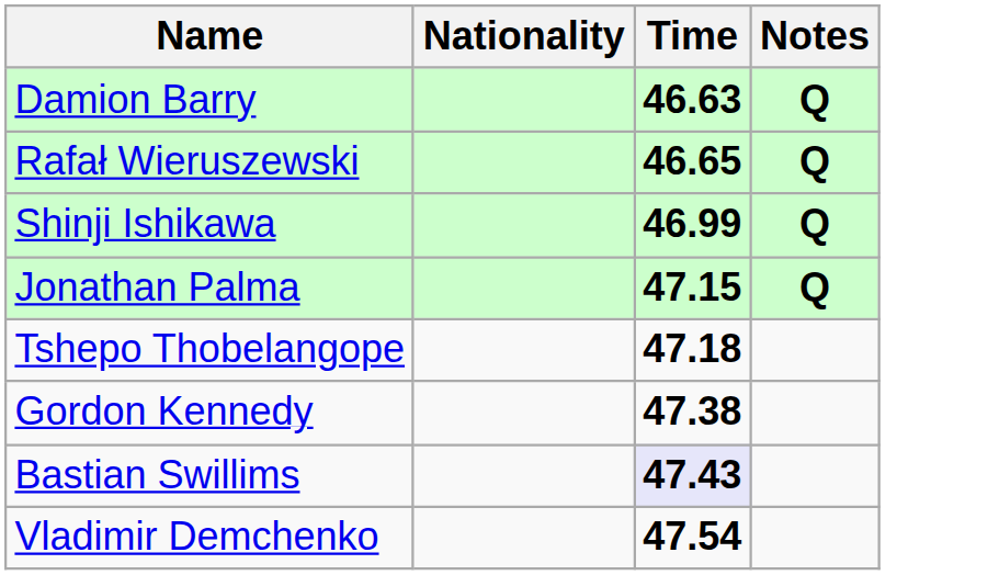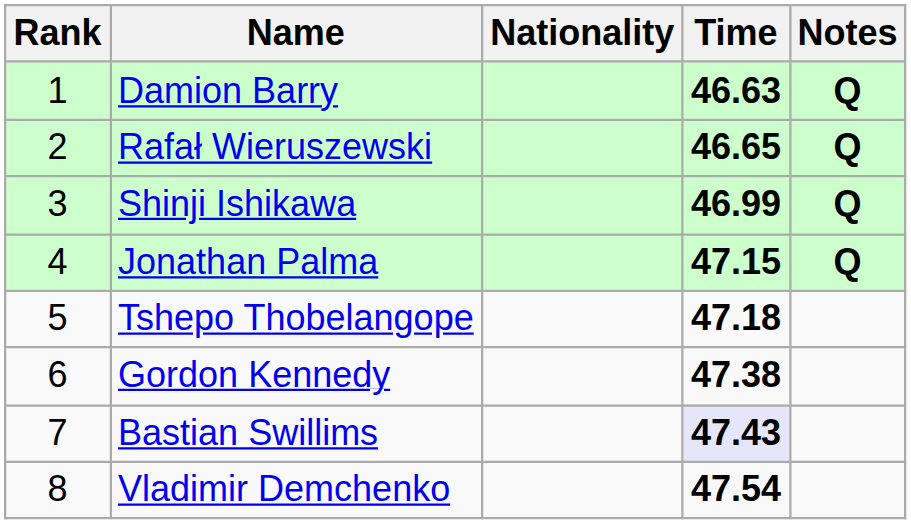+ column: Rank | 1 | 2 | 3 | 4 | 5 | 6 | 7 | 8
